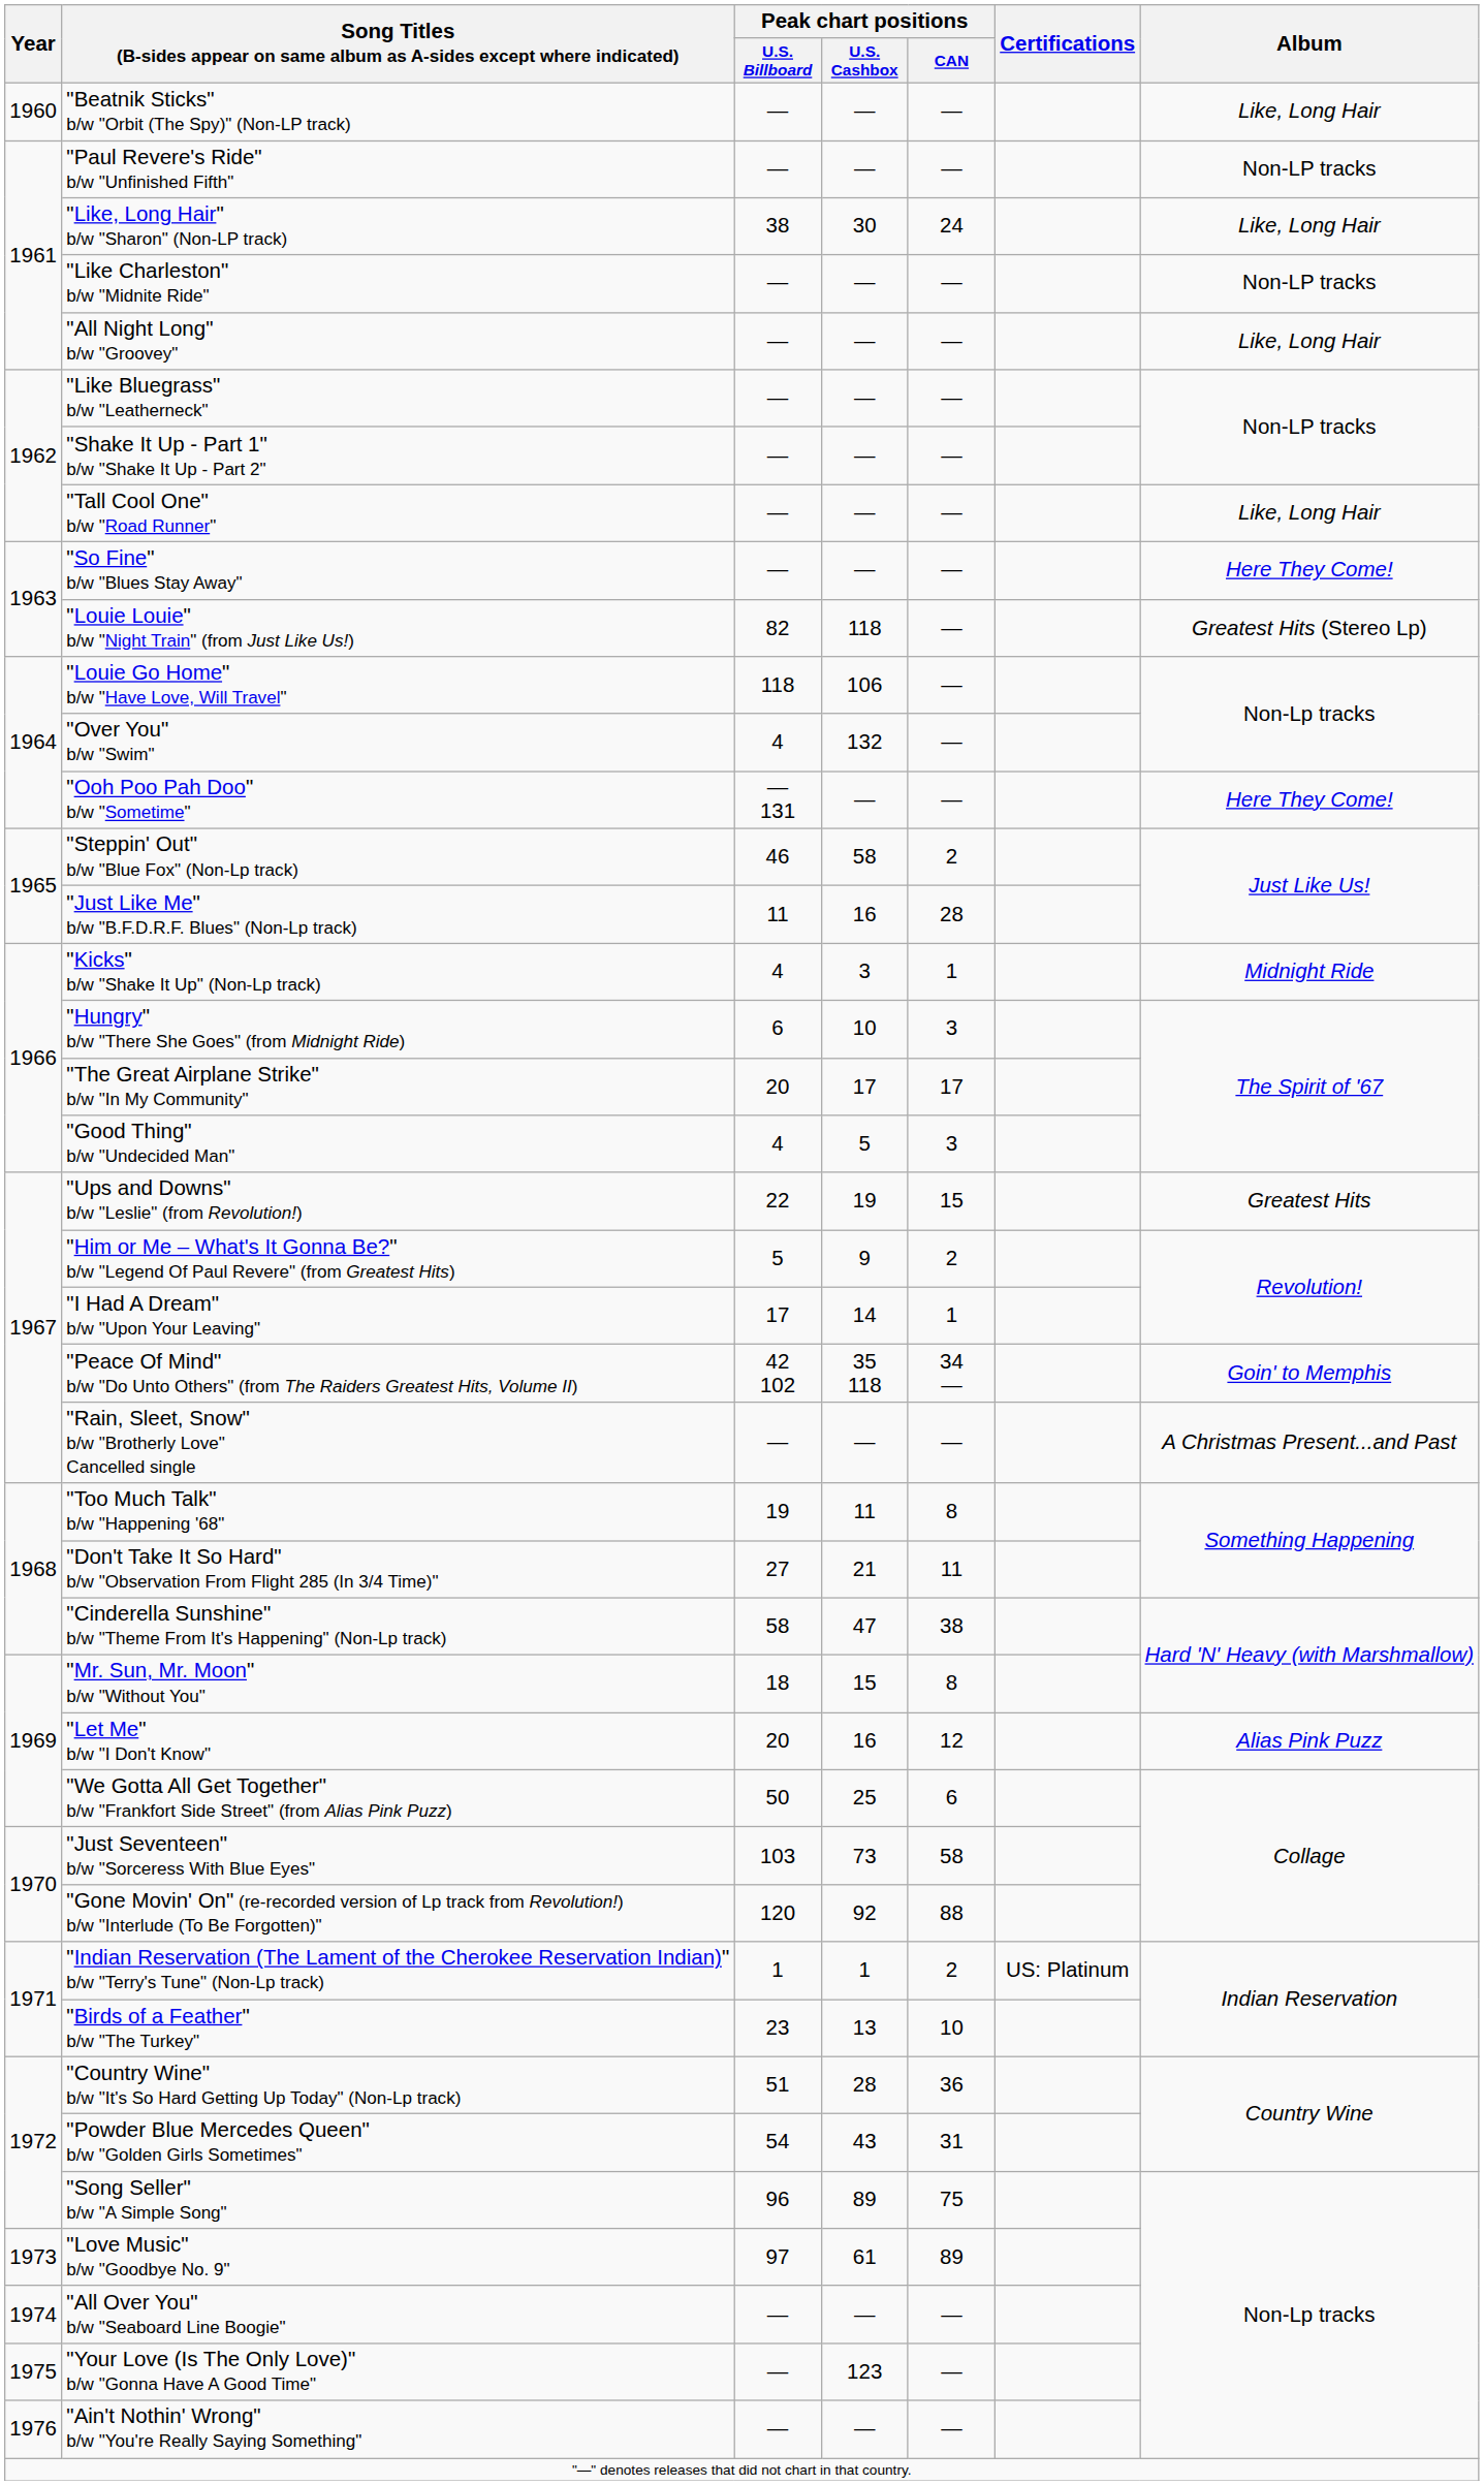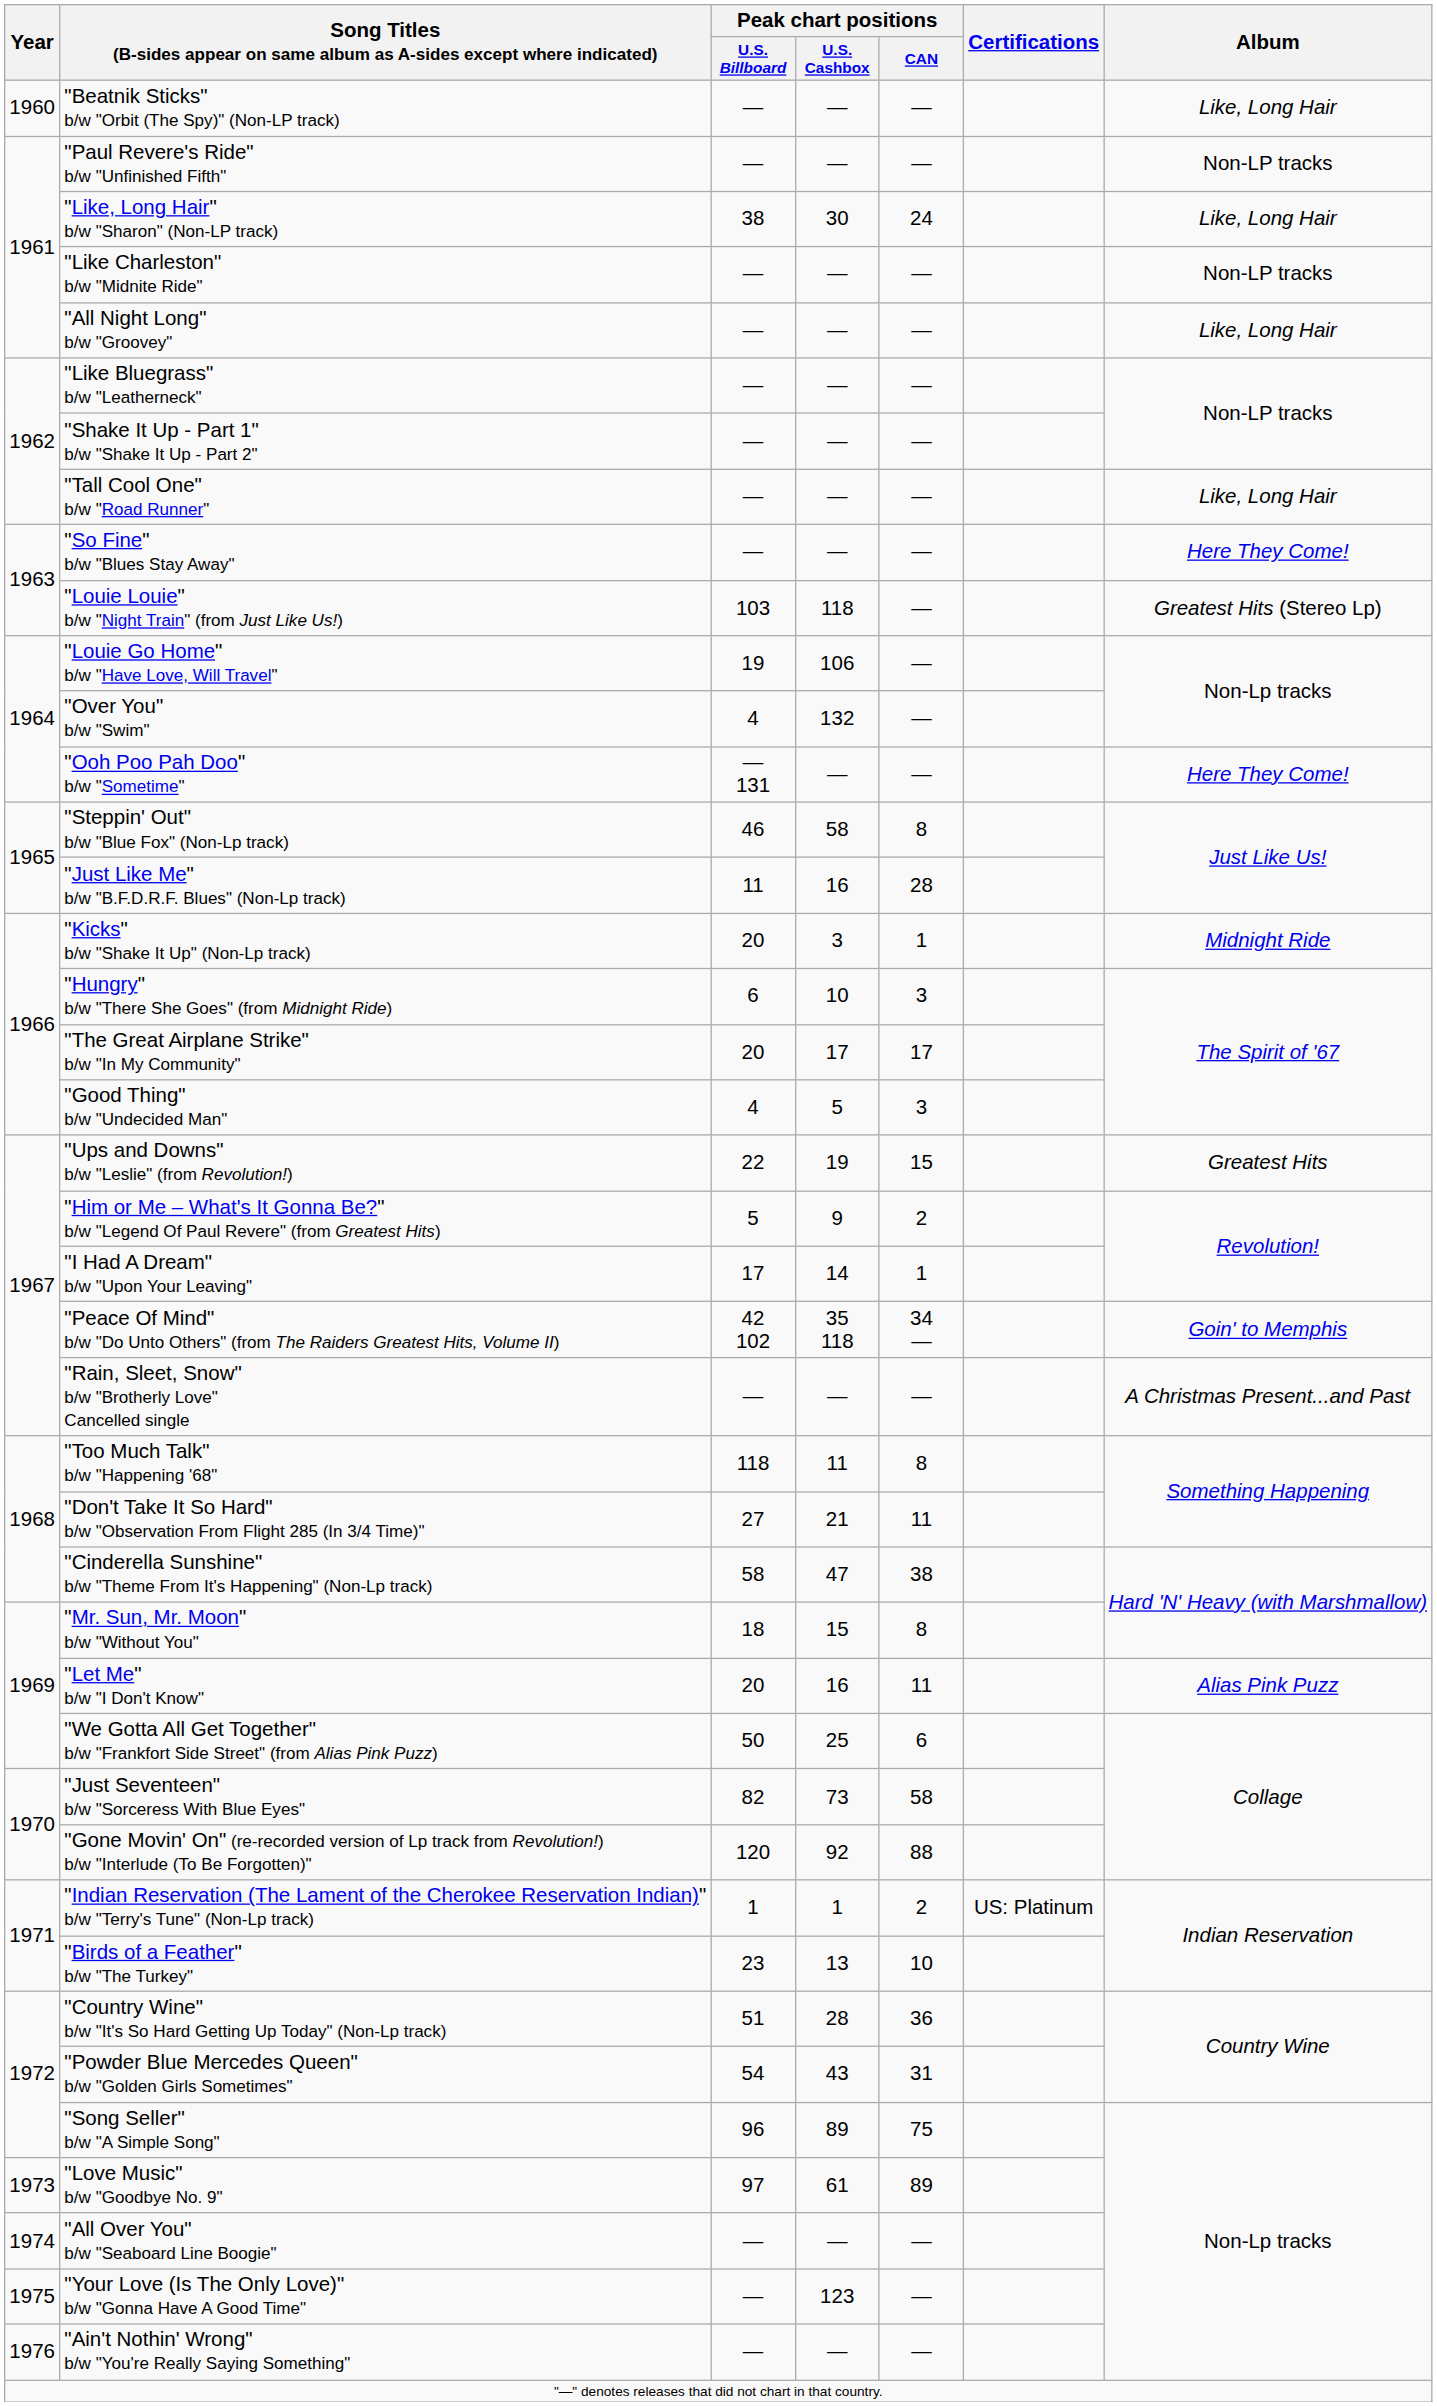"Louie Louie" b/w "Night Train" (from Just Like Us!) | Peak chart positions / U.S. Billboard: 82 -> 103
"Louie Go Home" b/w "Have Love, Will Travel" | Peak chart positions / U.S. Billboard: 118 -> 19
"Steppin' Out" b/w "Blue Fox" (Non-Lp track) | Peak chart positions / CAN: 2 -> 8
"Kicks" b/w "Shake It Up" (Non-Lp track) | Peak chart positions / U.S. Billboard: 4 -> 20
"Too Much Talk" b/w "Happening '68" | Peak chart positions / U.S. Billboard: 19 -> 118
"Let Me" b/w "I Don't Know" | Peak chart positions / CAN: 12 -> 11
"Just Seventeen" b/w "Sorceress With Blue Eyes" | Peak chart positions / U.S. Billboard: 103 -> 82
